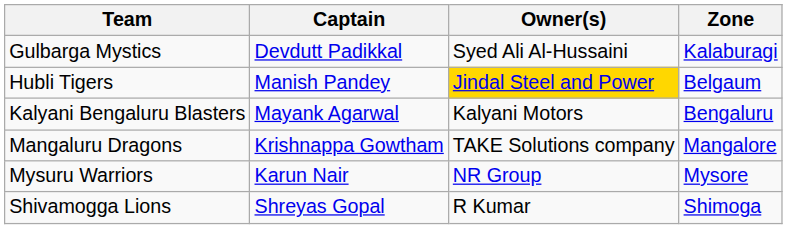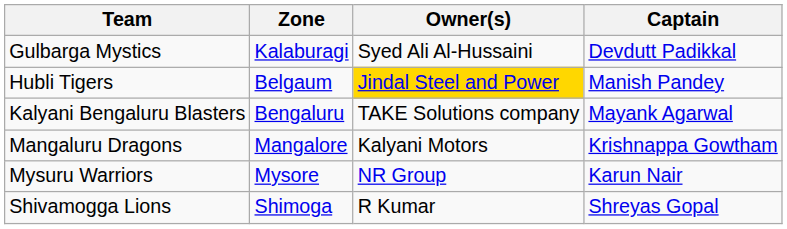columns swapped: Captain <-> Zone
Kalyani Bengaluru Blasters | Owner(s): Kalyani Motors -> TAKE Solutions company
Mangaluru Dragons | Owner(s): TAKE Solutions company -> Kalyani Motors
